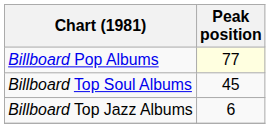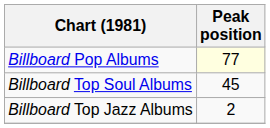Billboard Top Jazz Albums | Peak position: 6 -> 2
